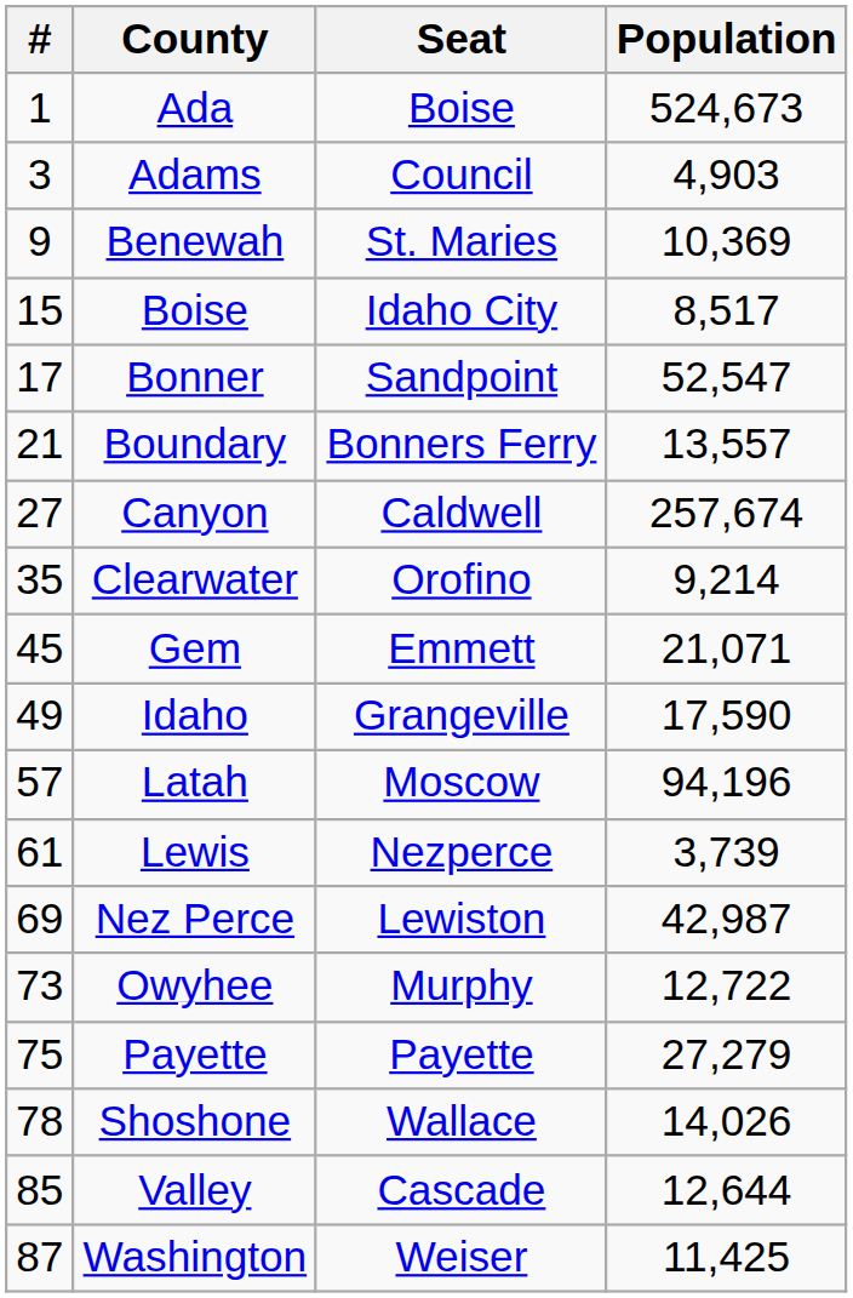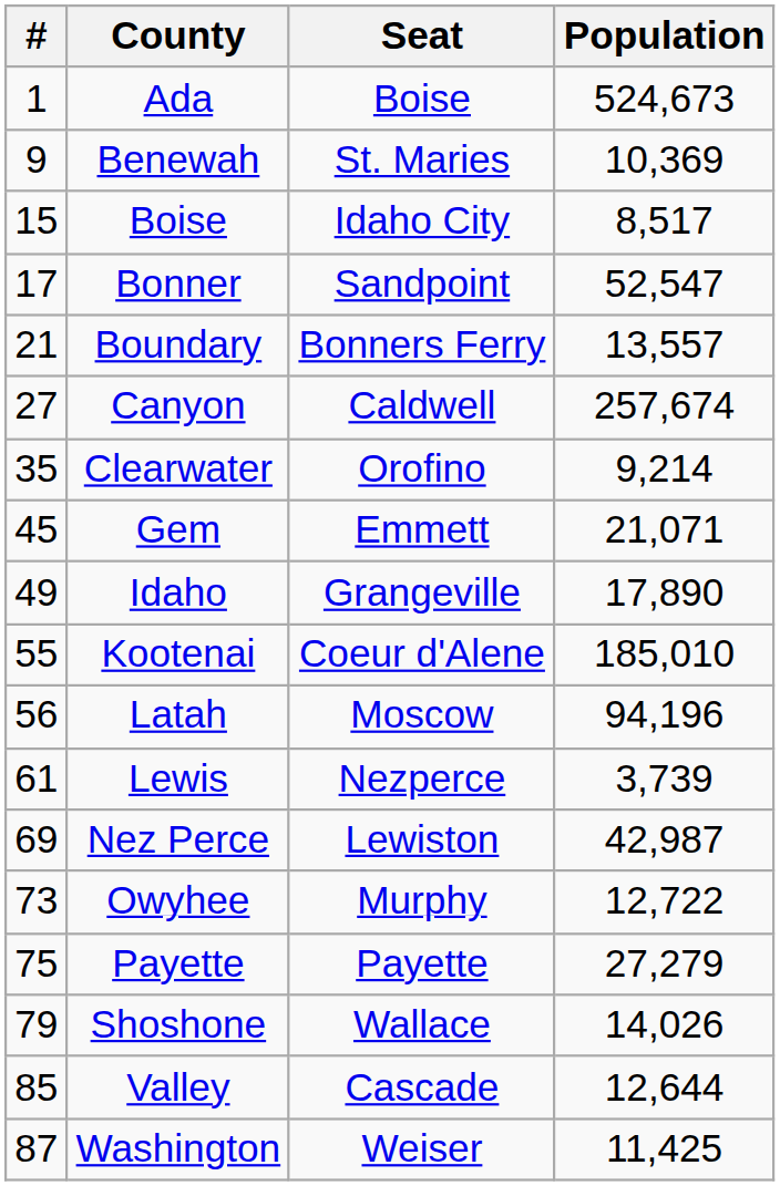- row: 3 | Adams | Council | 4,903
Idaho | Population: 17,590 -> 17,890
+ row: 55 | Kootenai | Coeur d'Alene | 185,010
Latah | #: 57 -> 56
Shoshone | #: 78 -> 79
